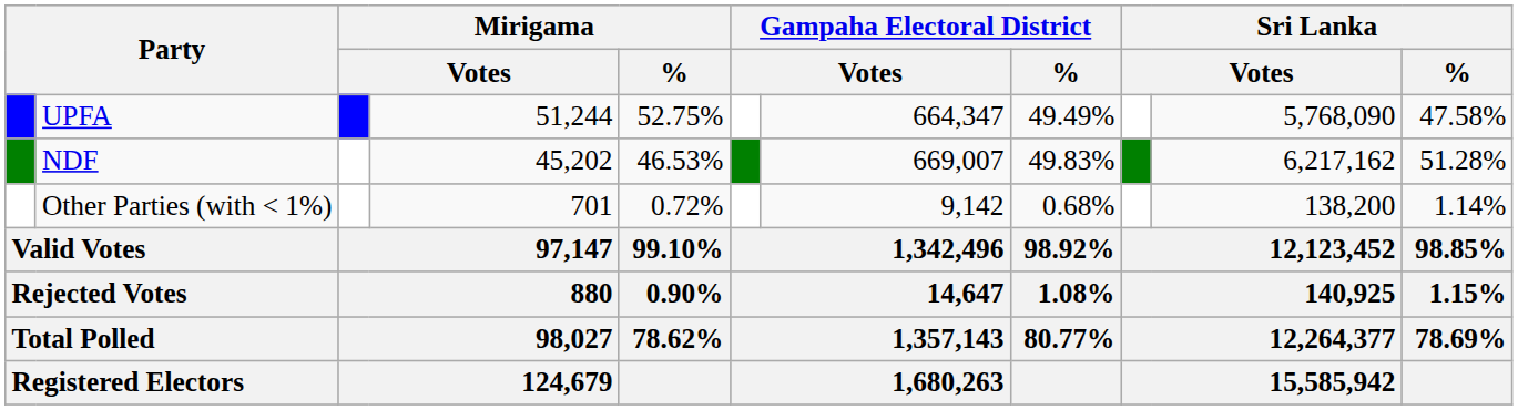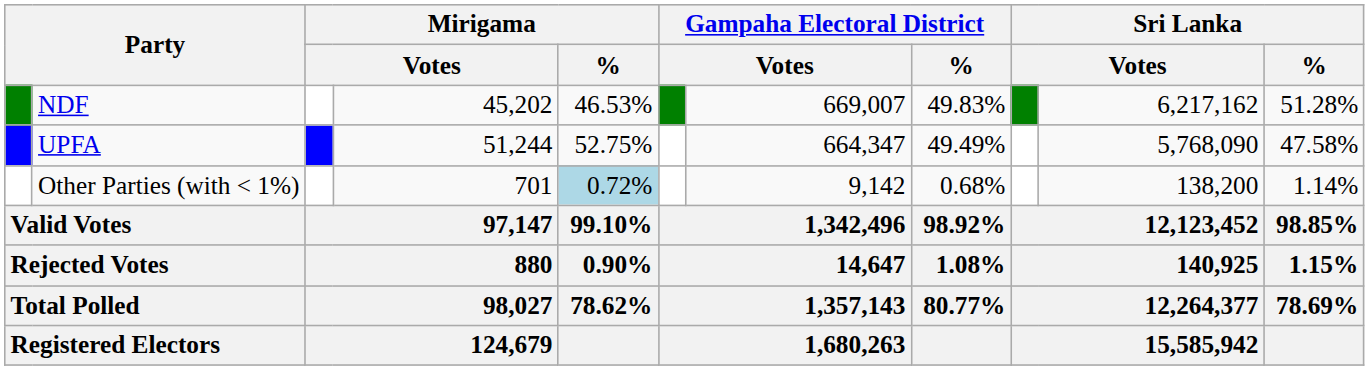rows swapped: UPFA <-> NDF
Other Parties (with < 1%) | Mirigama / %: no background -> lightblue background
